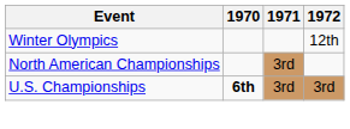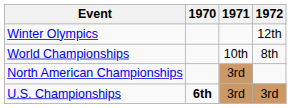+ row: World Championships | 10th | 8th
